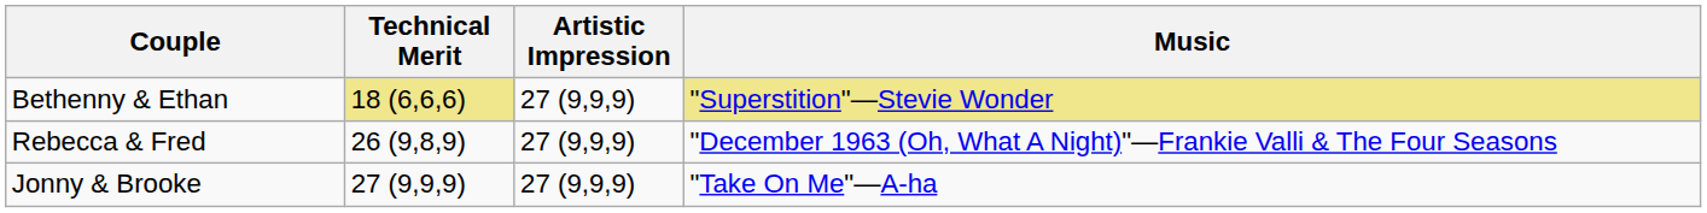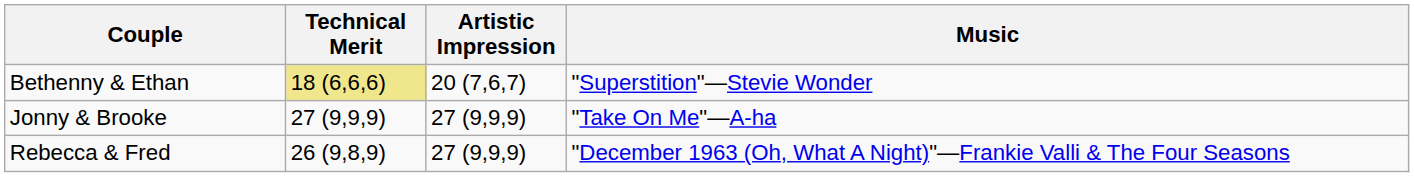Bethenny & Ethan | Artistic Impression: 27 (9,9,9) -> 20 (7,6,7)
Bethenny & Ethan | Music: khaki background -> no background
rows swapped: Jonny & Brooke <-> Rebecca & Fred
